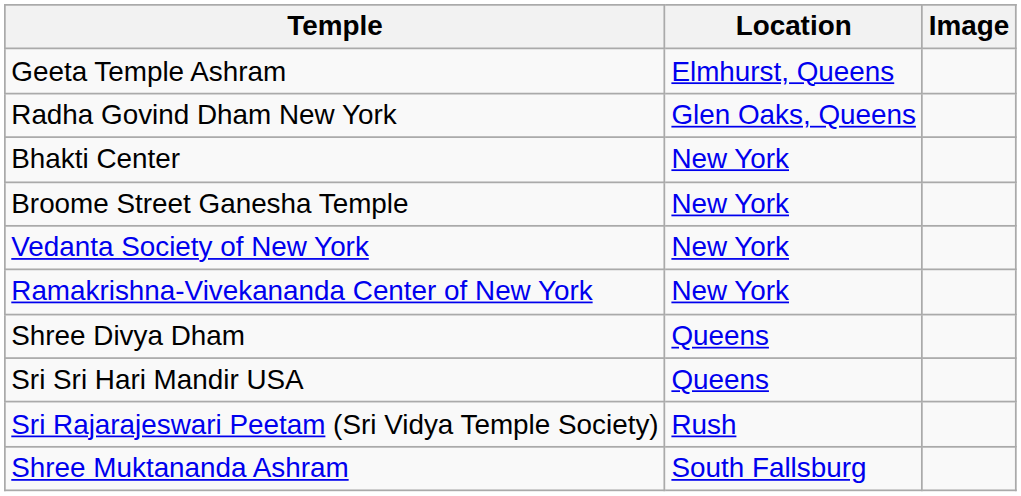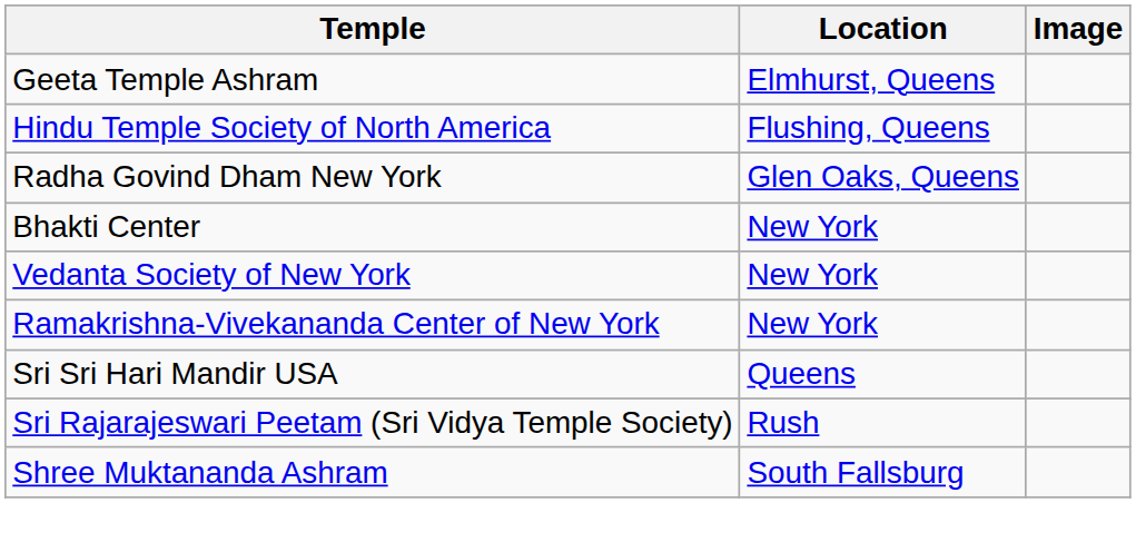+ row: Hindu Temple Society of North America | Flushing, Queens
- row: Broome Street Ganesha Temple | New York
- row: Shree Divya Dham | Queens
